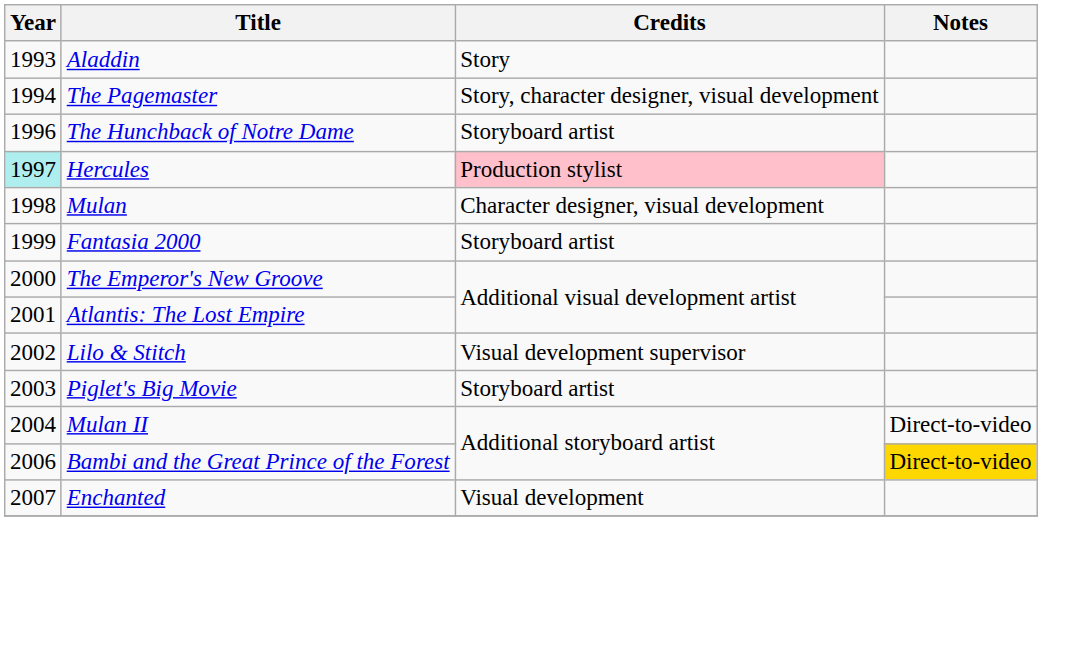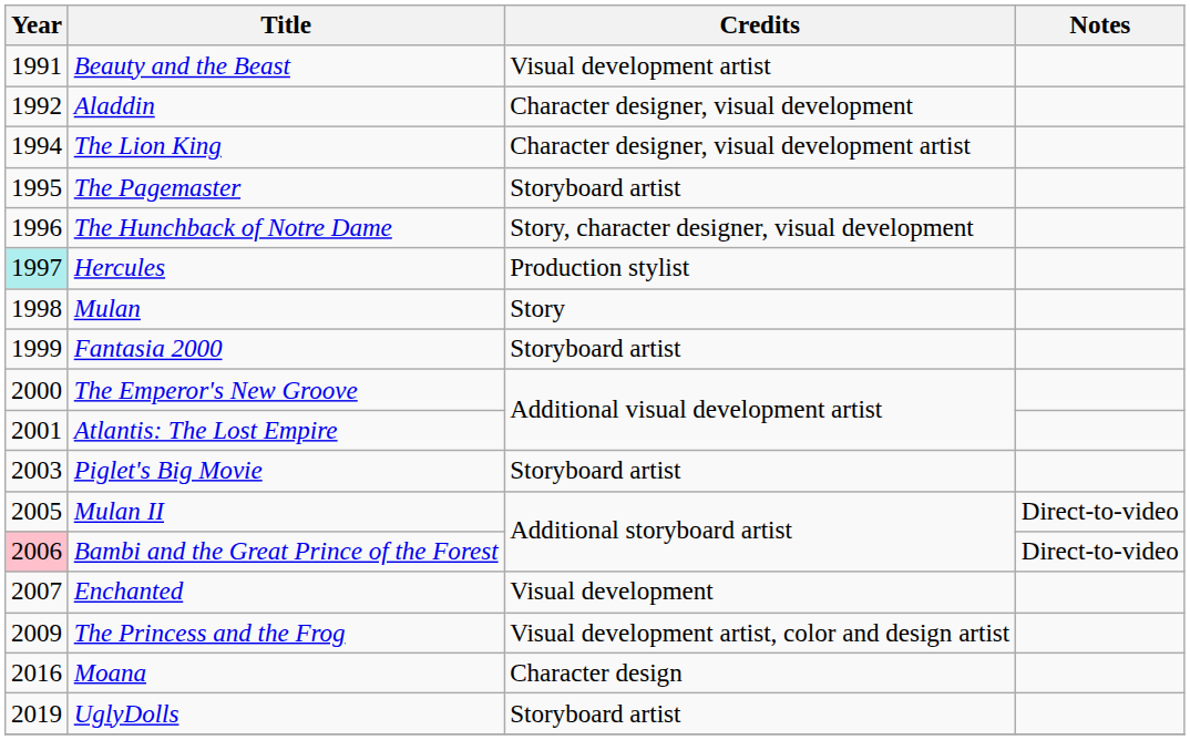+ row: 1991 | Beauty and the Beast | Visual development artist
Aladdin | Year: 1993 -> 1992
Aladdin | Credits: Story -> Character designer, visual development
+ row: 1994 | The Lion King | Character designer, visual development artist
The Pagemaster | Year: 1994 -> 1995
The Pagemaster | Credits: Story, character designer, visual development -> Storyboard artist
The Hunchback of Notre Dame | Credits: Storyboard artist -> Story, character designer, visual development
Hercules | Credits: pink background -> no background
Mulan | Credits: Character designer, visual development -> Story
- row: 2002 | Lilo & Stitch | Visual development supervisor
Mulan II | Year: 2004 -> 2005
Bambi and the Great Prince of the Forest | Year: no background -> pink background
Bambi and the Great Prince of the Forest | Notes: gold background -> no background
+ row: 2009 | The Princess and the Frog | Visual development artist, color and design artist
+ row: 2016 | Moana | Character design
+ row: 2019 | UglyDolls | Storyboard artist
